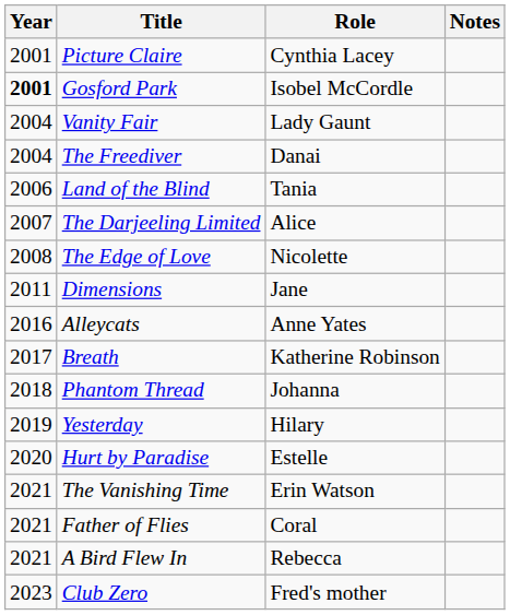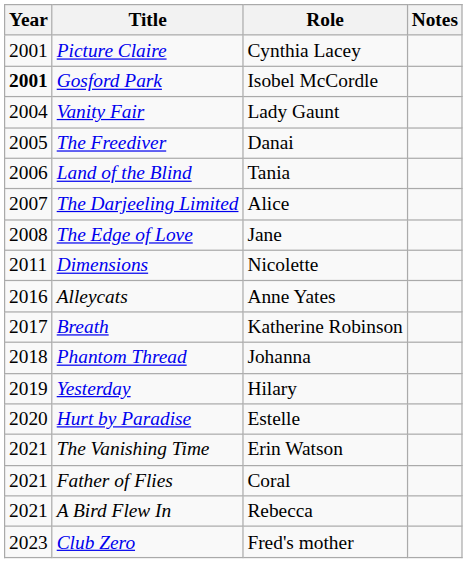The Freediver | Year: 2004 -> 2005
The Edge of Love | Role: Nicolette -> Jane
Dimensions | Role: Jane -> Nicolette
